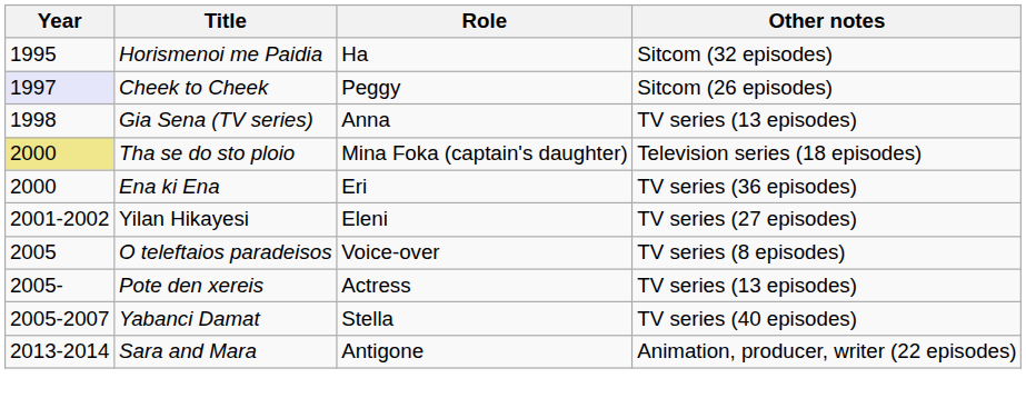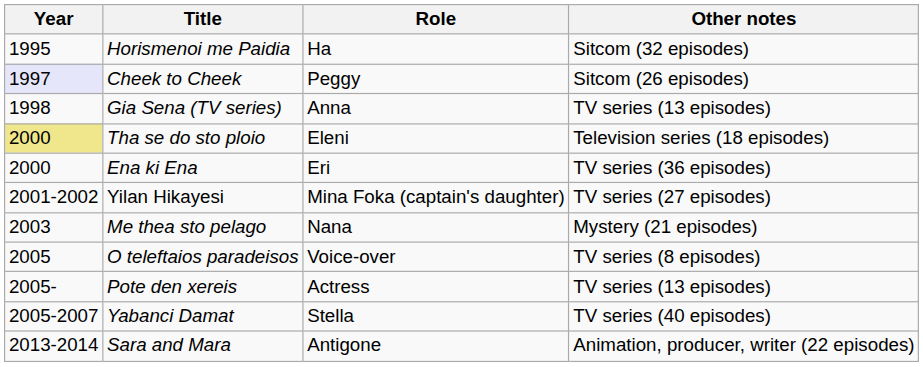Tha se do sto ploio | Role: Mina Foka (captain's daughter) -> Eleni
Yilan Hikayesi | Role: Eleni -> Mina Foka (captain's daughter)
+ row: 2003 | Me thea sto pelago | Nana | Mystery (21 episodes)
